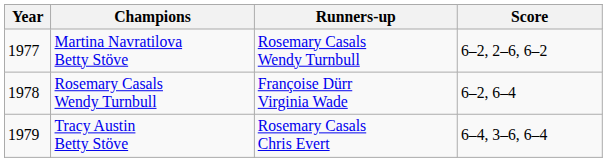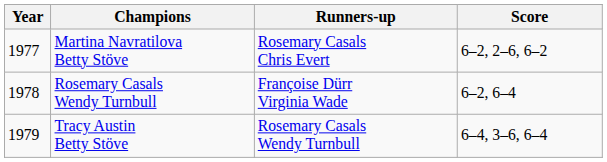Martina Navratilova Betty Stöve | Runners-up: Rosemary Casals Wendy Turnbull -> Rosemary Casals Chris Evert
Tracy Austin Betty Stöve | Runners-up: Rosemary Casals Chris Evert -> Rosemary Casals Wendy Turnbull
